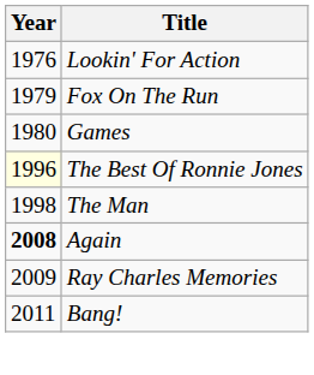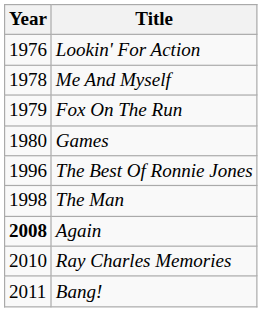+ row: 1978 | Me And Myself
The Best Of Ronnie Jones | Year: lightyellow background -> no background
Ray Charles Memories | Year: 2009 -> 2010
